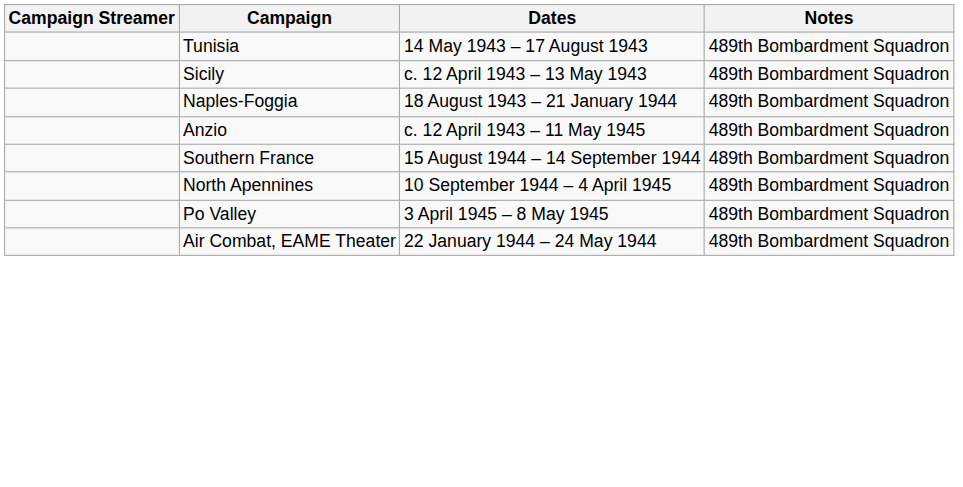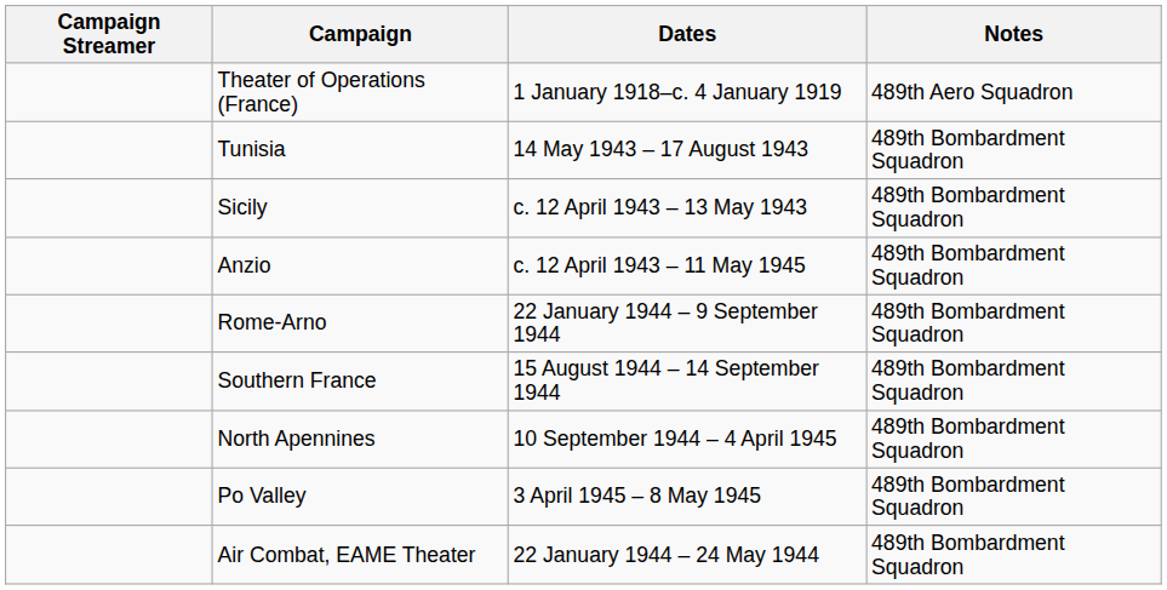+ row: Theater of Operations (France) | 1 January 1918–c. 4 January 1919 | 489th Aero Squadron
- row: Naples-Foggia | 18 August 1943 – 21 January 1944 | 489th Bombardment Squadron
+ row: Rome-Arno | 22 January 1944 – 9 September 1944 | 489th Bombardment Squadron
